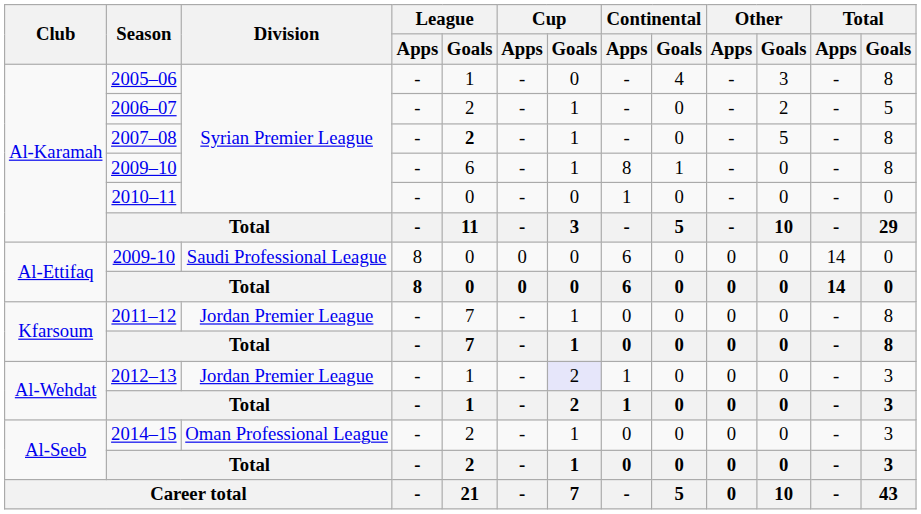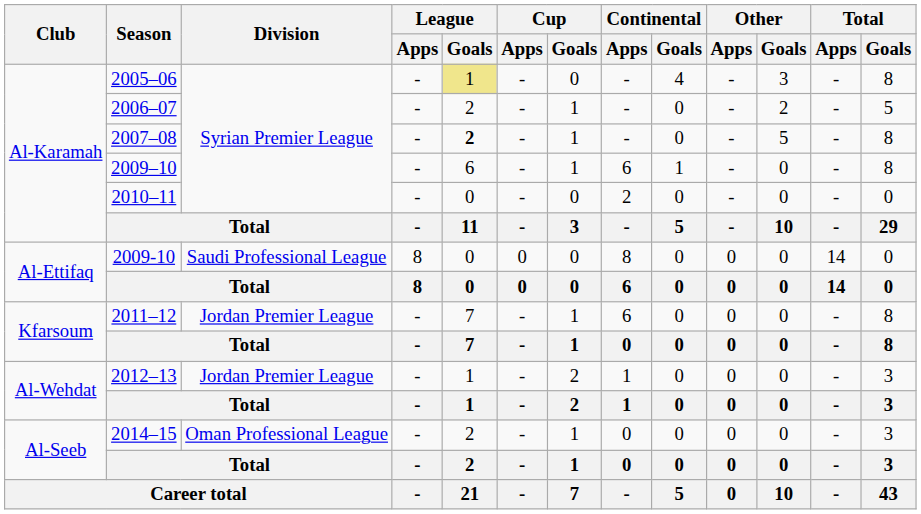2005–06 | League / Goals: no background -> khaki background
2009–10 | Continental / Apps: 8 -> 6
2010–11 | Continental / Apps: 1 -> 2
2009-10 | Continental / Apps: 6 -> 8
2011–12 | Continental / Apps: 0 -> 6
2012–13 | Cup / Goals: lavender background -> no background
